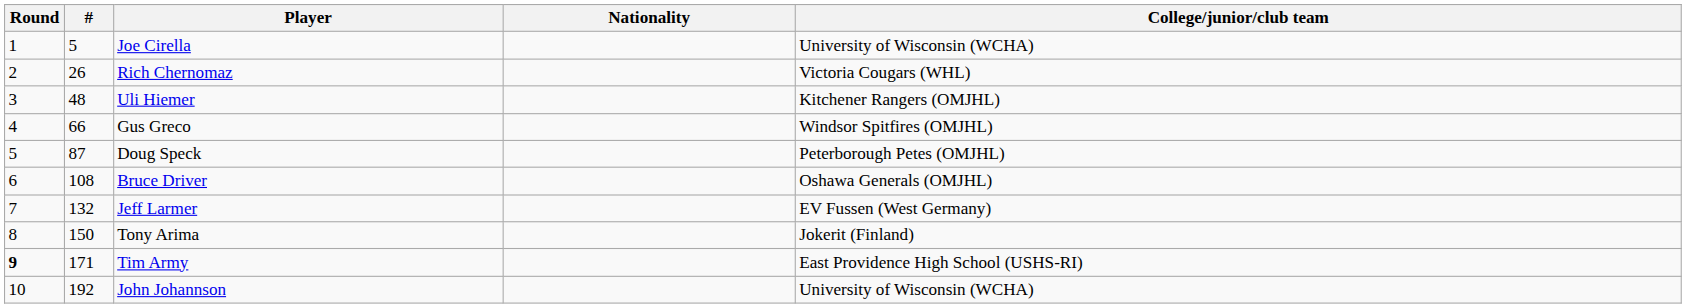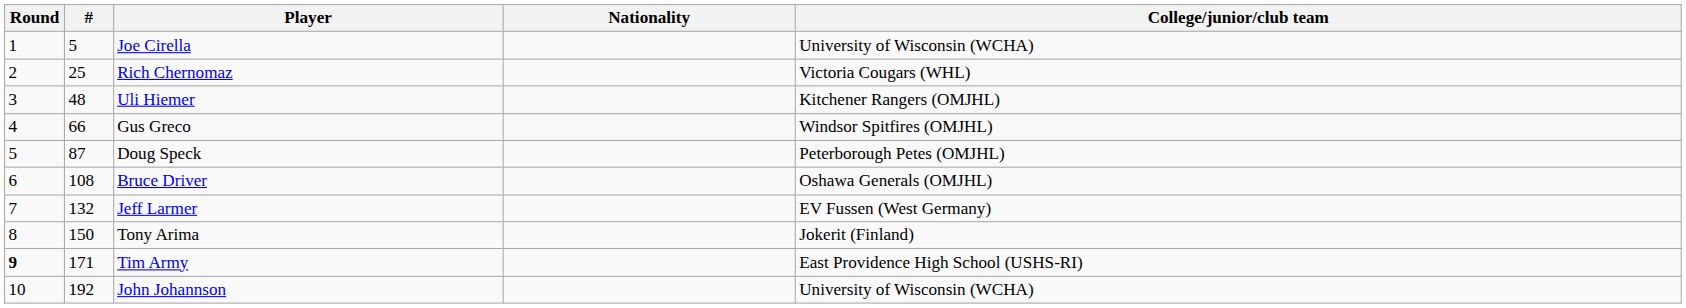Rich Chernomaz | #: 26 -> 25
